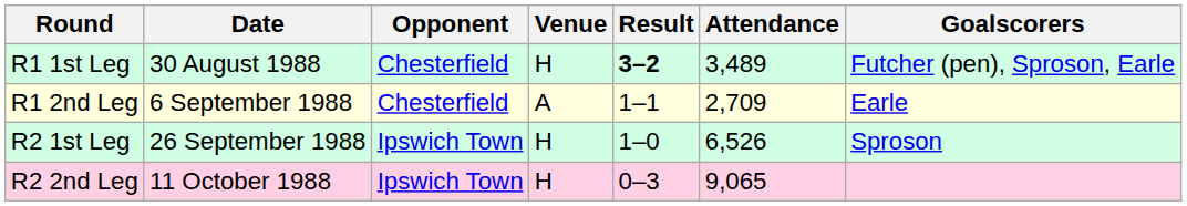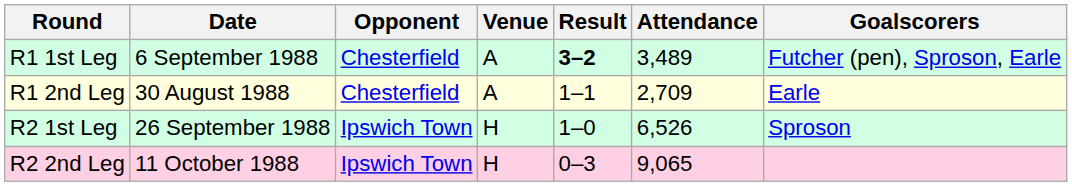R1 1st Leg | Date: 30 August 1988 -> 6 September 1988
R1 1st Leg | Venue: H -> A
R1 2nd Leg | Date: 6 September 1988 -> 30 August 1988
